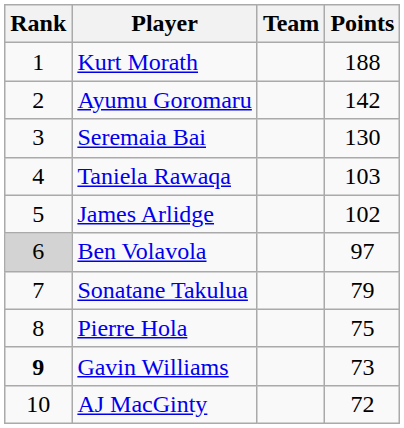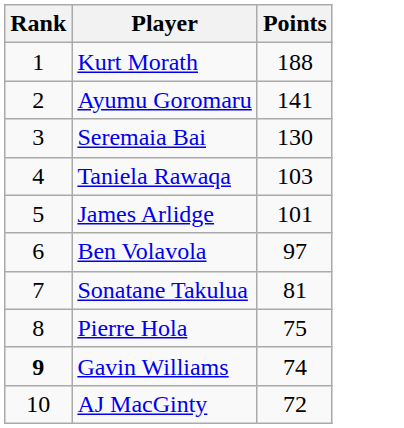- column: Team
Ayumu Goromaru | Points: 142 -> 141
James Arlidge | Points: 102 -> 101
Ben Volavola | Rank: lightgrey background -> no background
Sonatane Takulua | Points: 79 -> 81
Gavin Williams | Points: 73 -> 74
